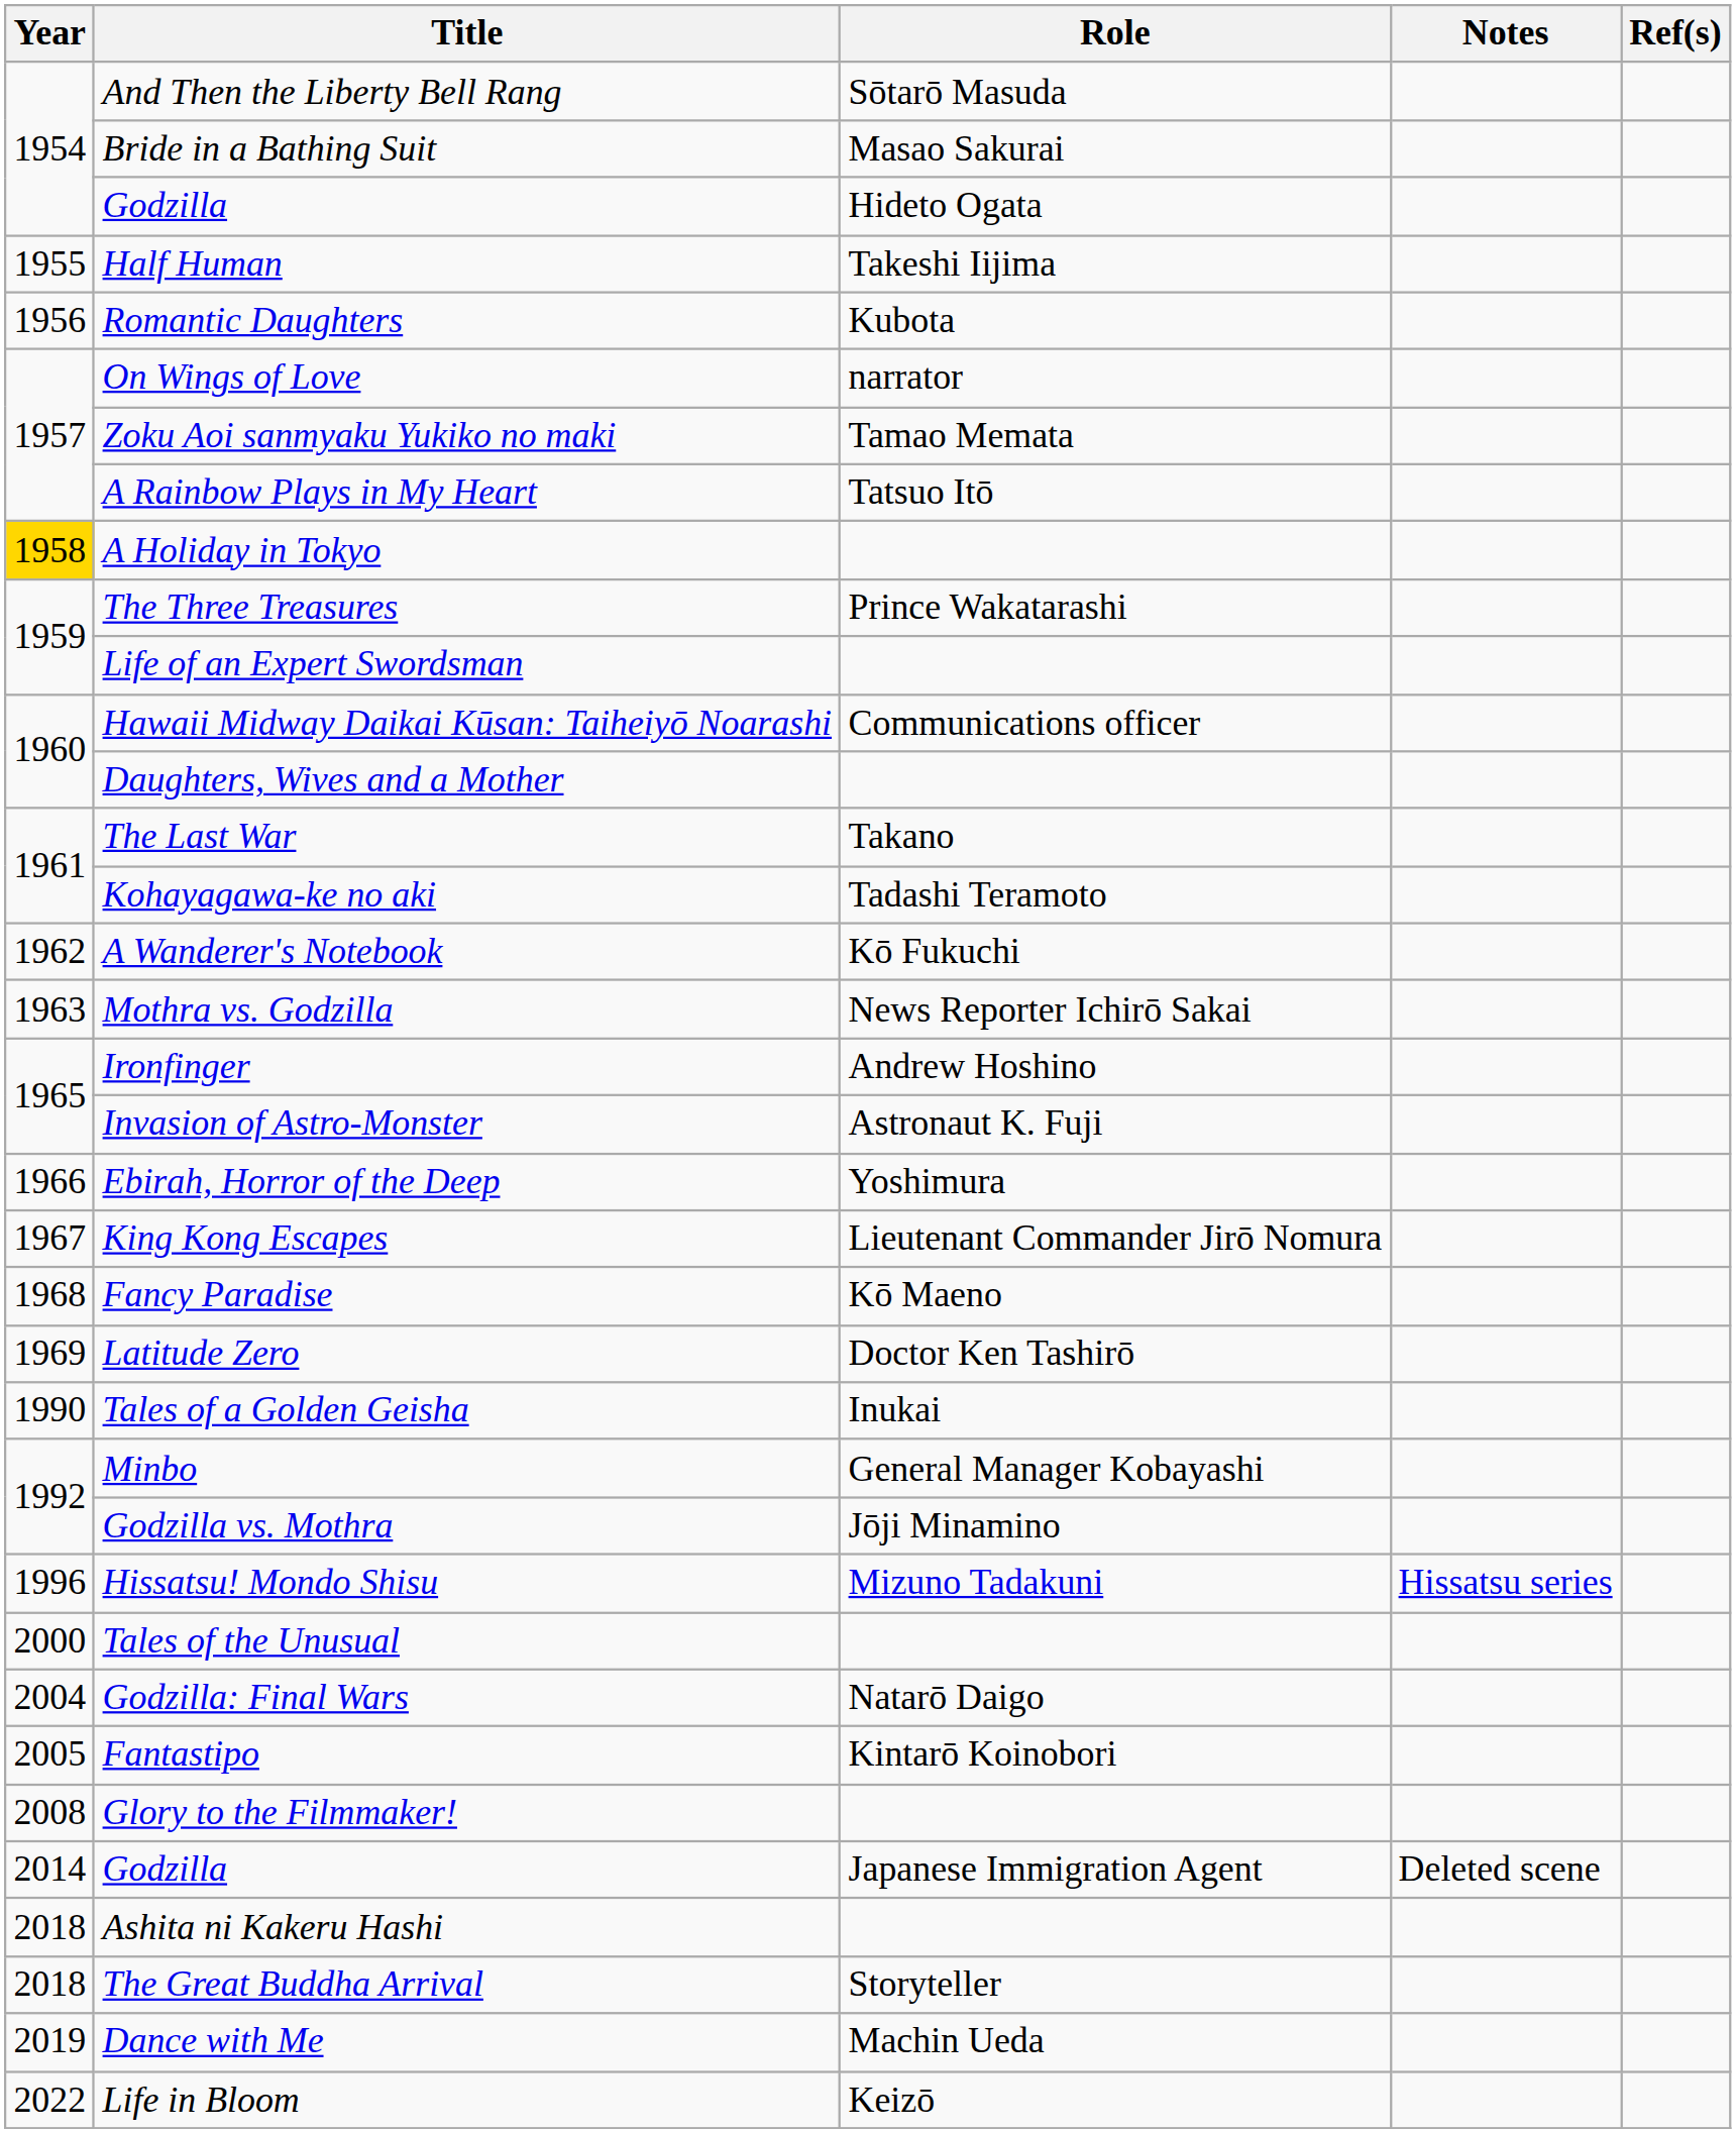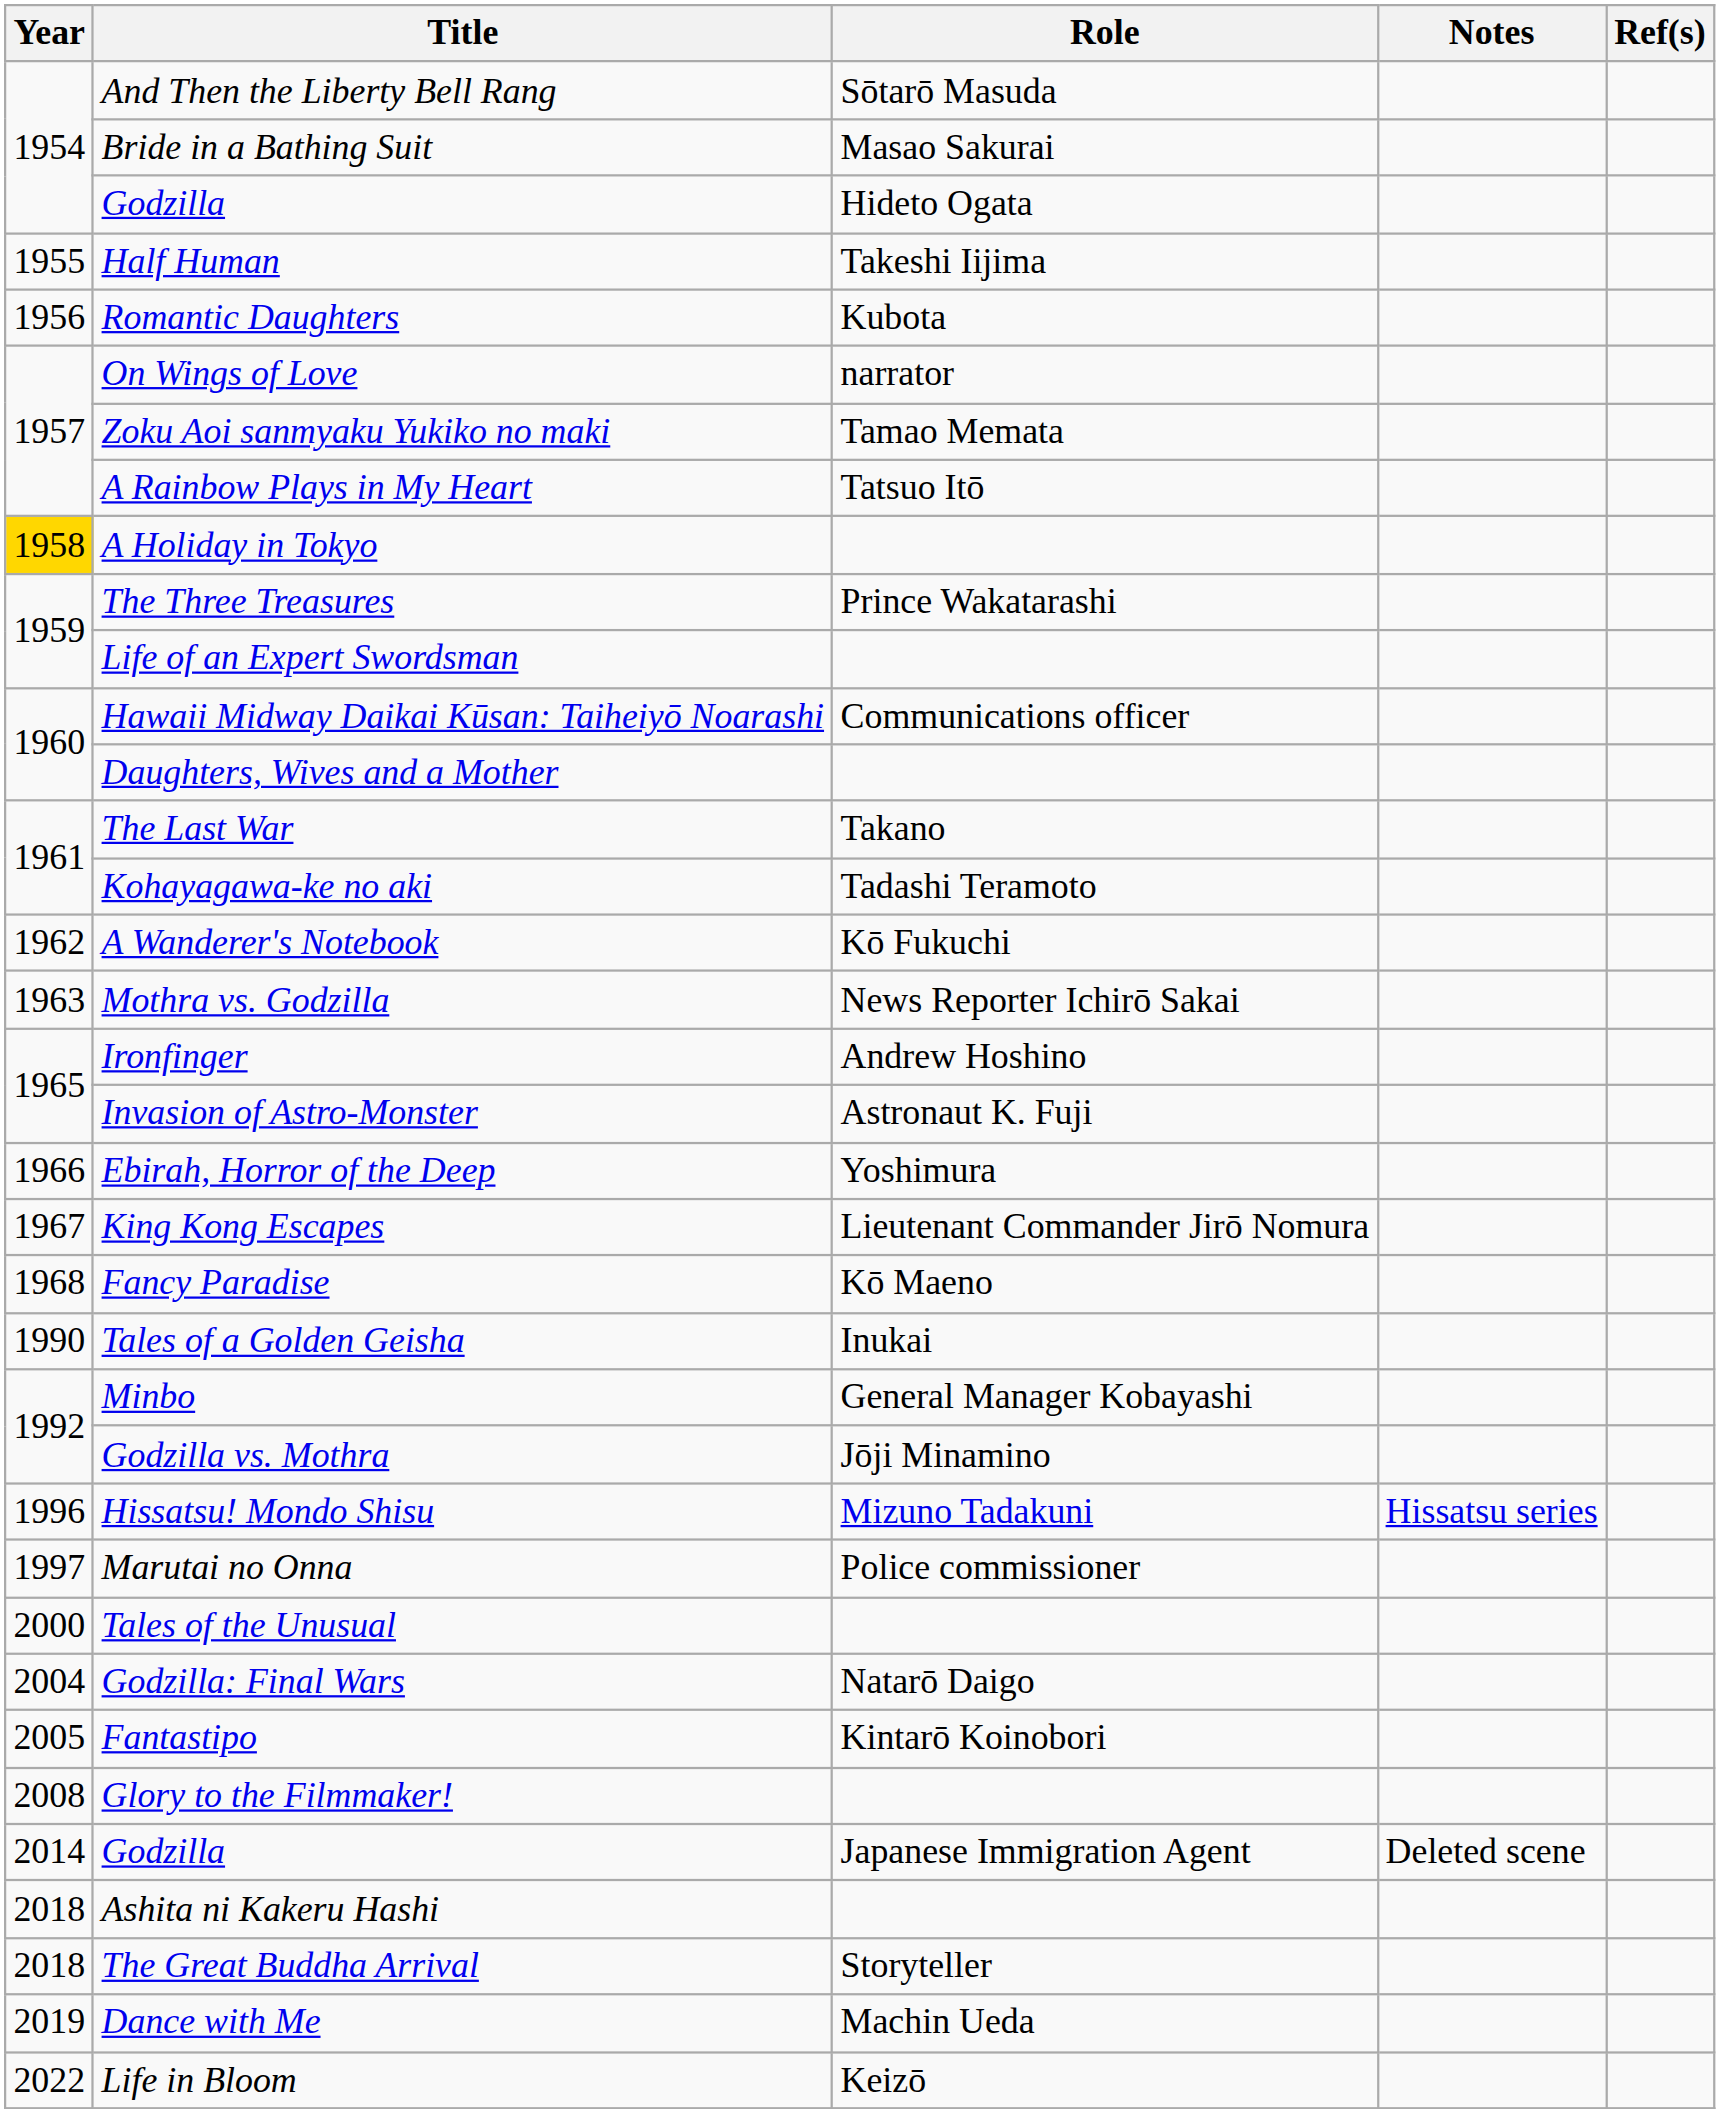- row: 1969 | Latitude Zero | Doctor Ken Tashirō
+ row: 1997 | Marutai no Onna | Police commissioner
